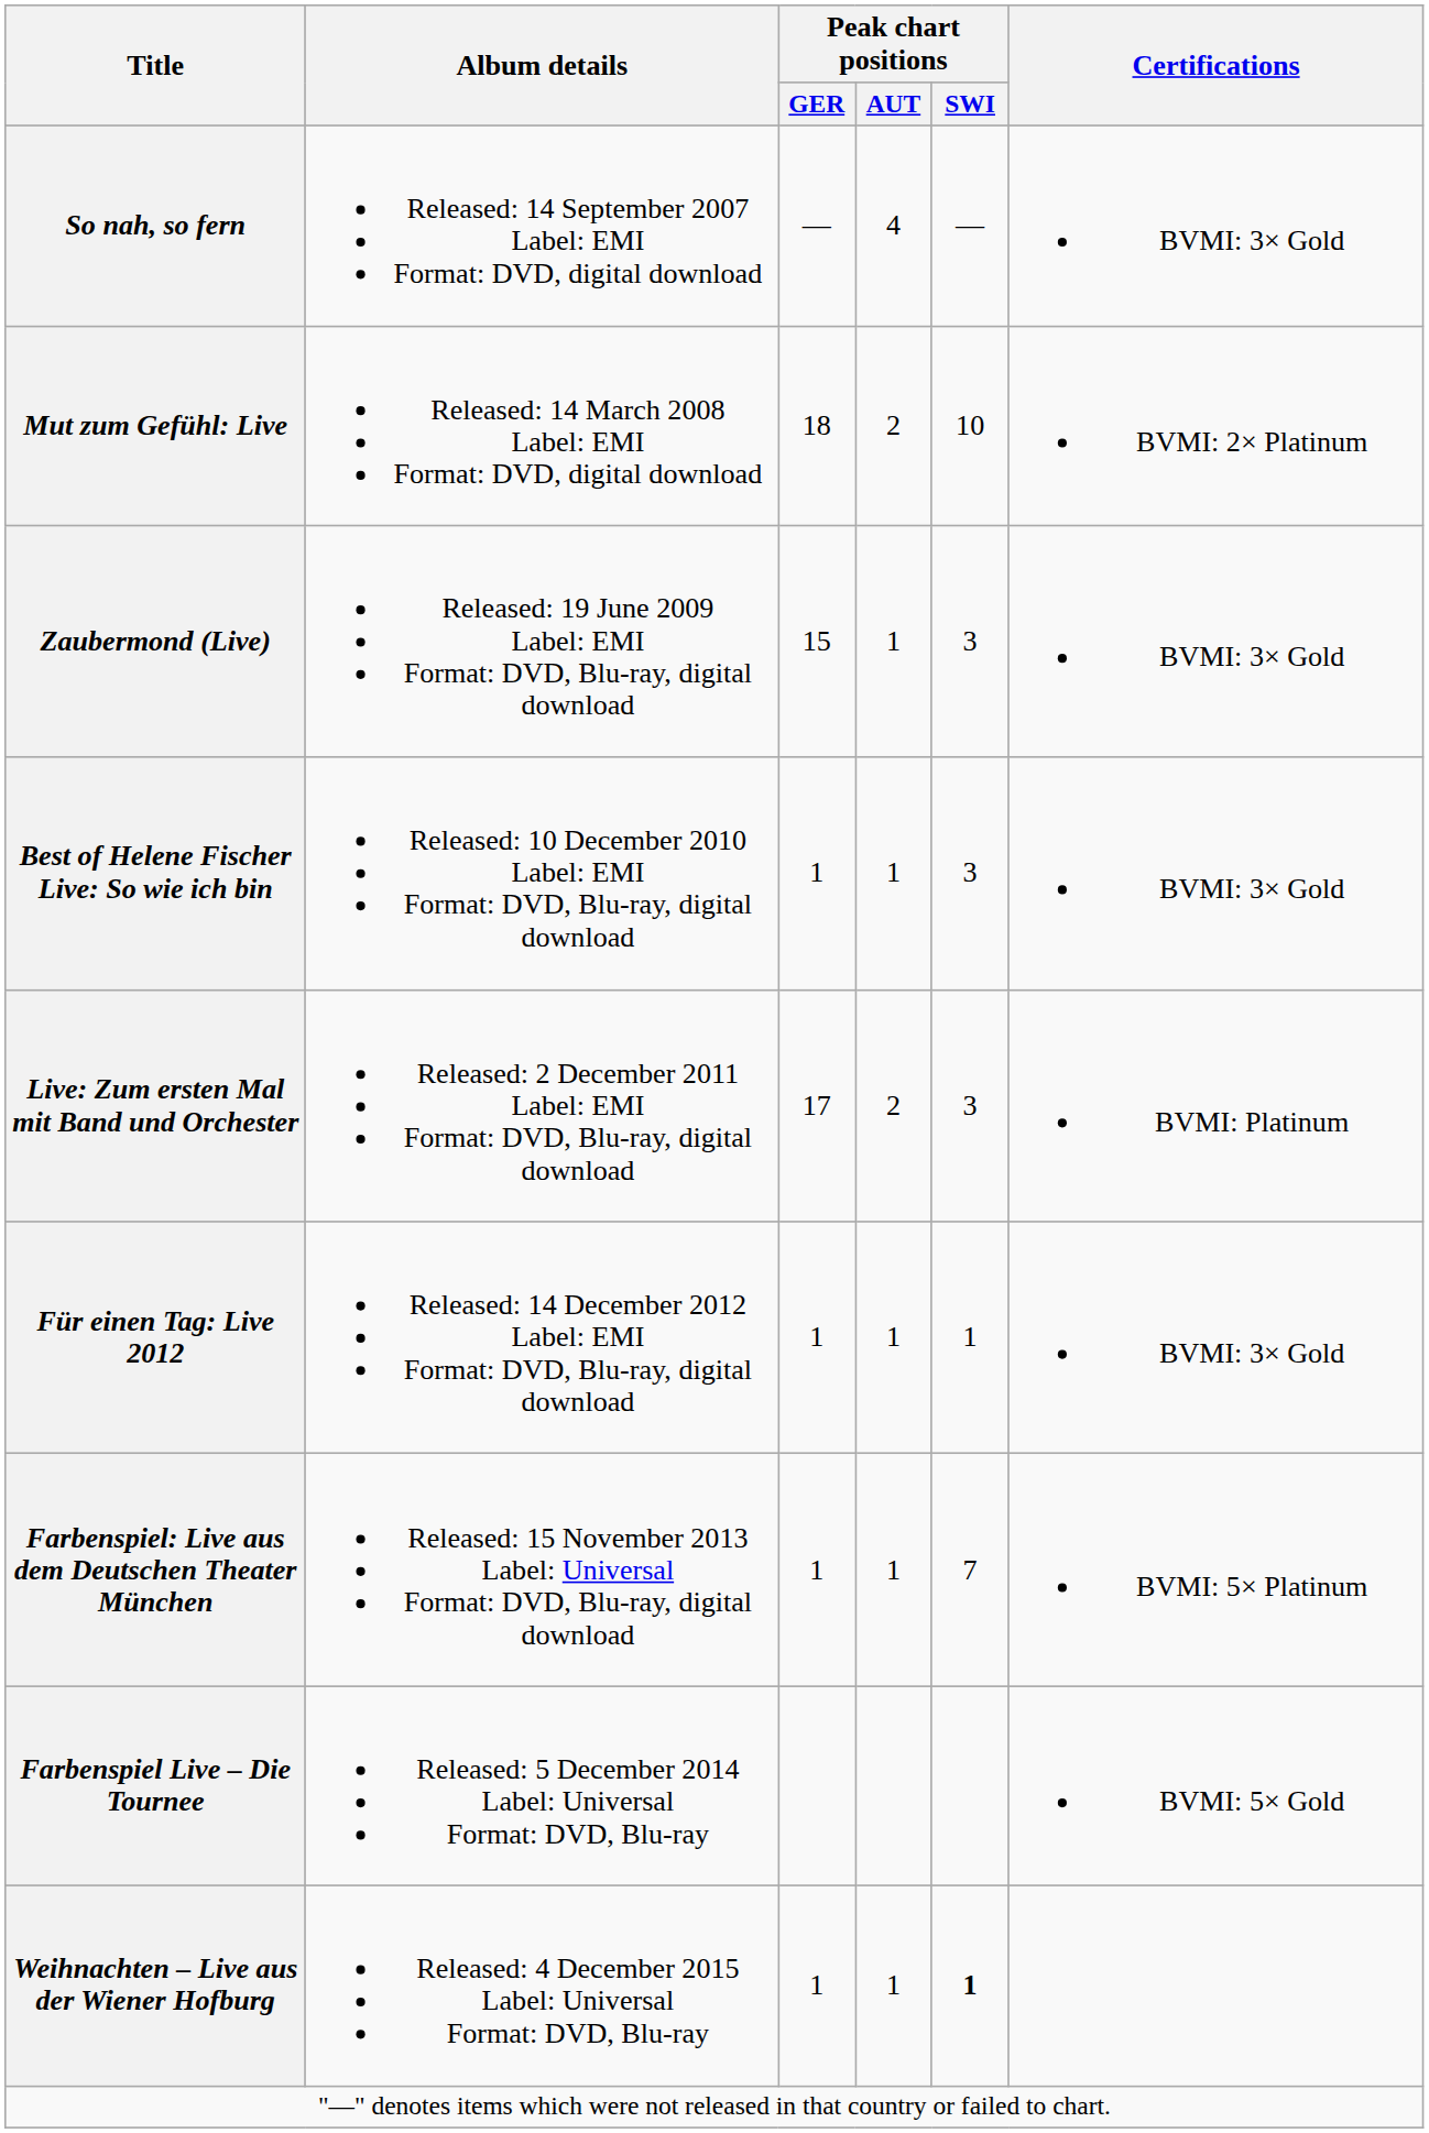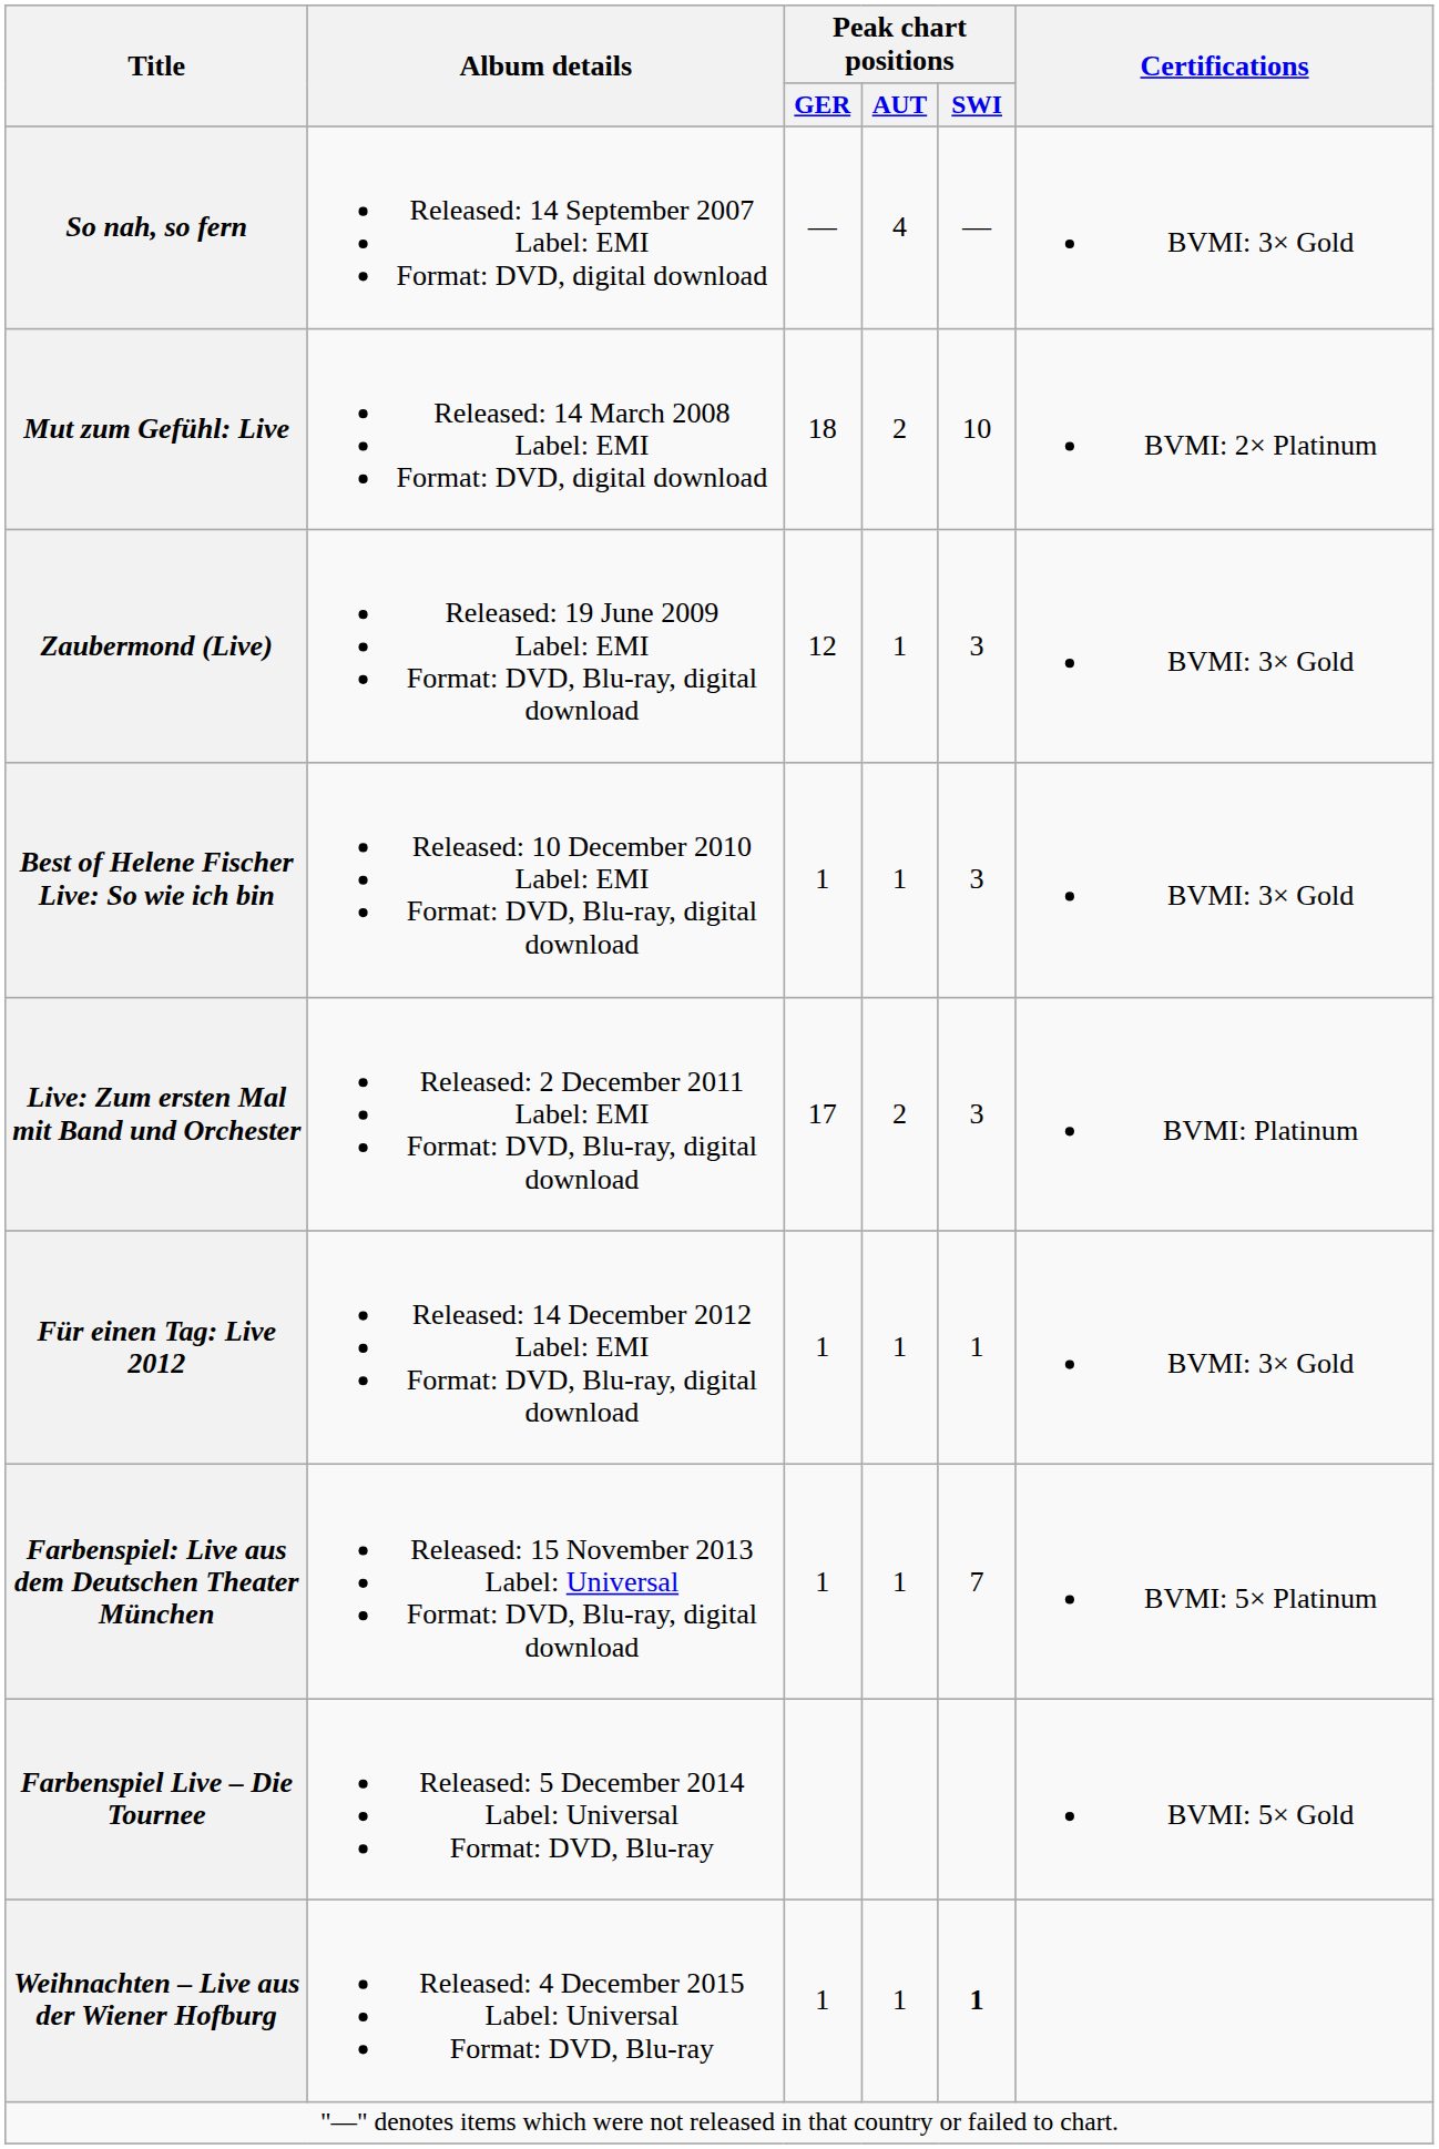Zaubermond (Live) | Peak chart positions / GER: 15 -> 12
